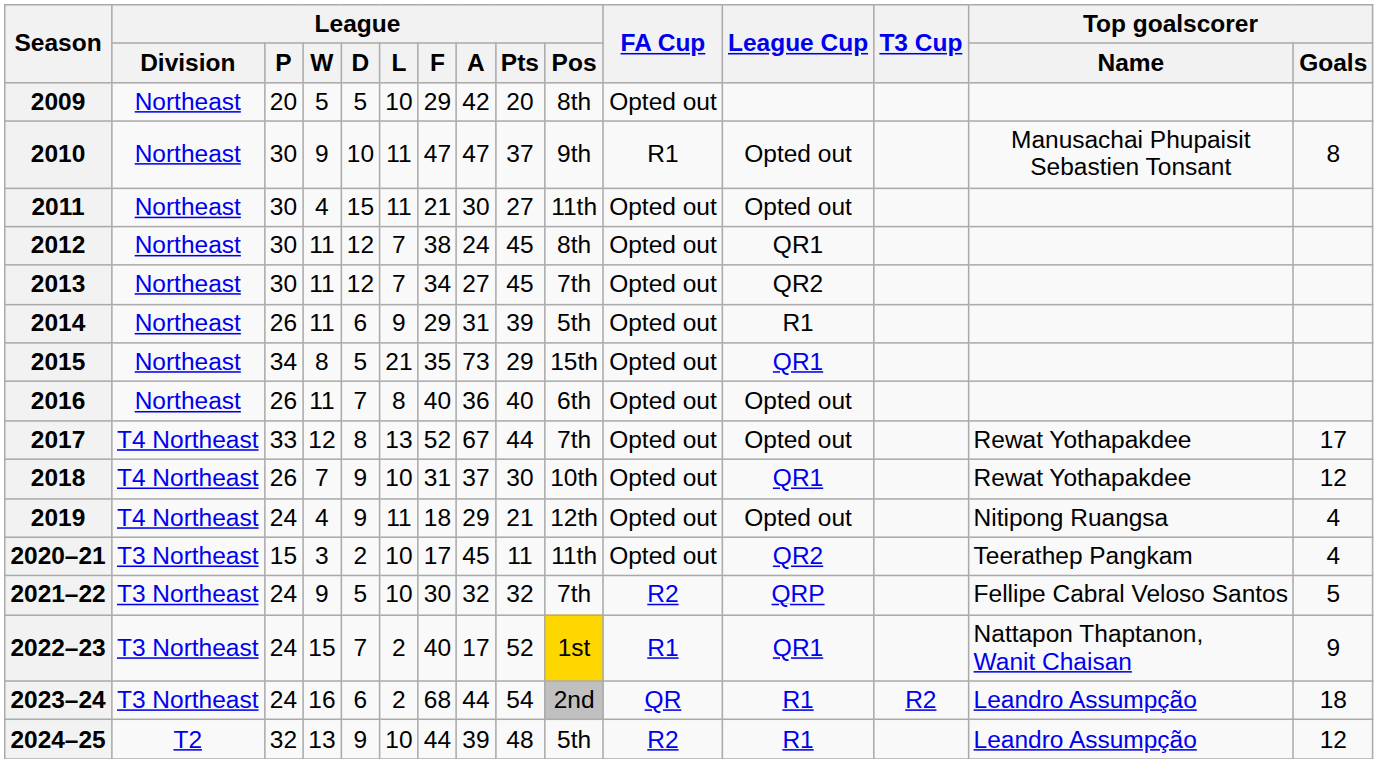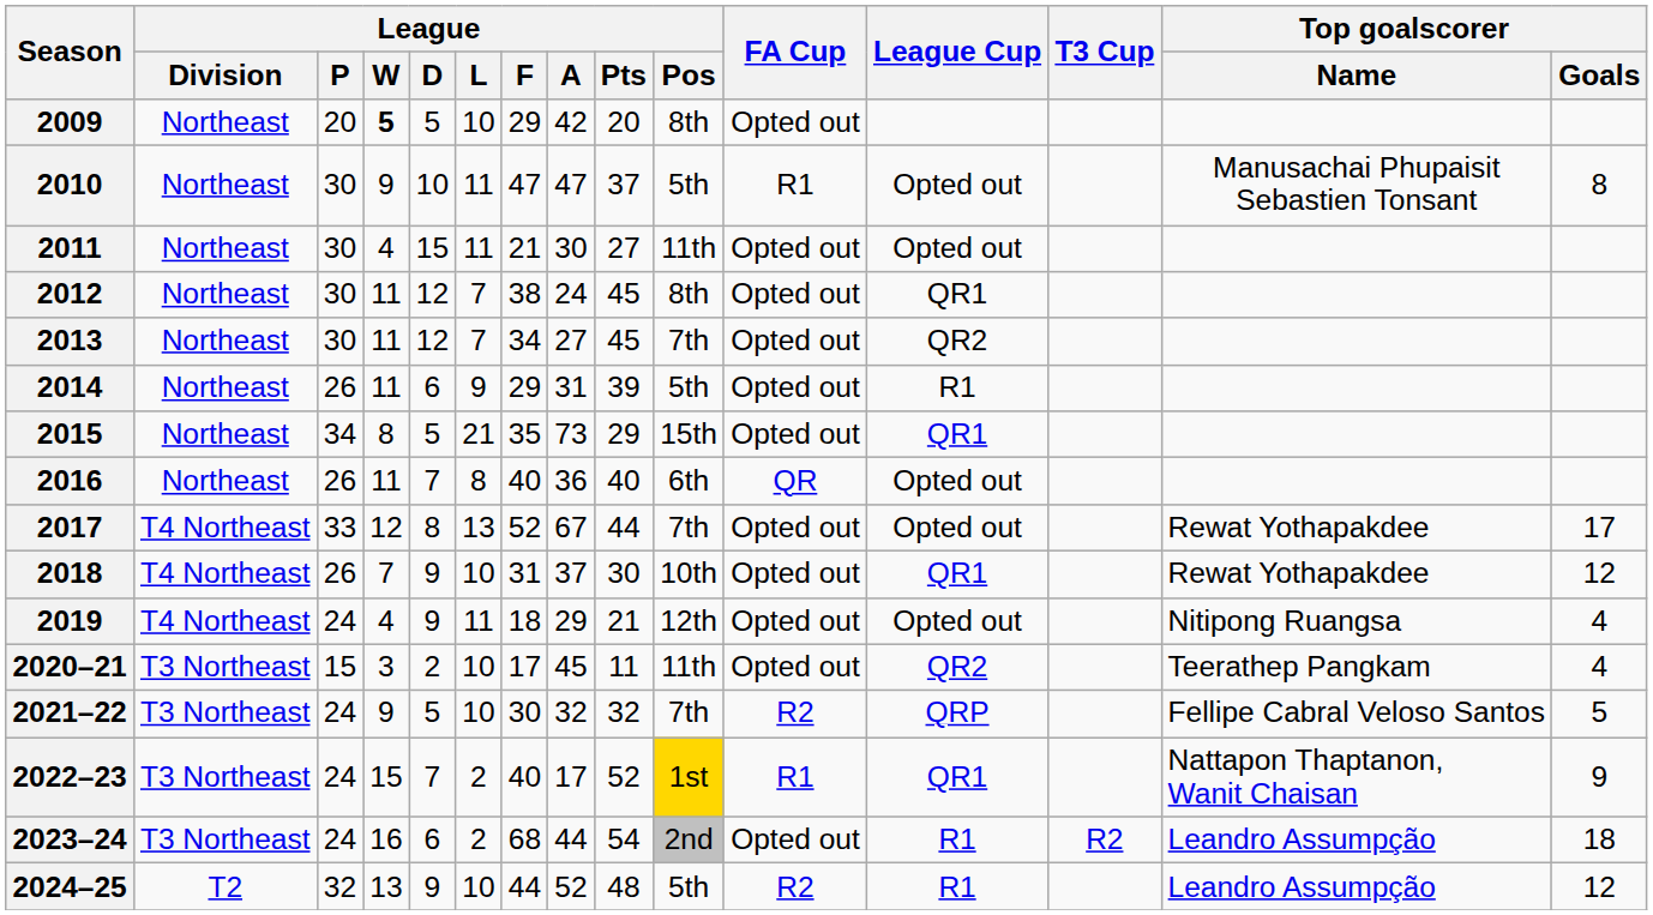2009 | League / W: normal -> bold
2010 | League / Pos: 9th -> 5th
2016 | FA Cup: Opted out -> QR
2023–24 | FA Cup: QR -> Opted out
2024–25 | League / A: 39 -> 52
